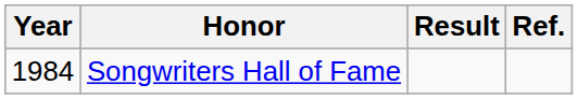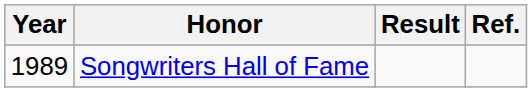Songwriters Hall of Fame | Year: 1984 -> 1989
